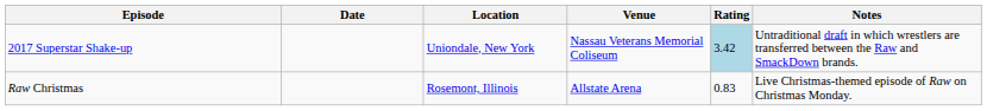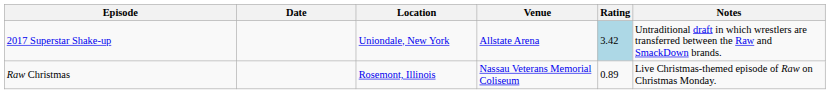2017 Superstar Shake-up | Venue: Nassau Veterans Memorial Coliseum -> Allstate Arena
Raw Christmas | Venue: Allstate Arena -> Nassau Veterans Memorial Coliseum
Raw Christmas | Rating: 0.83 -> 0.89
